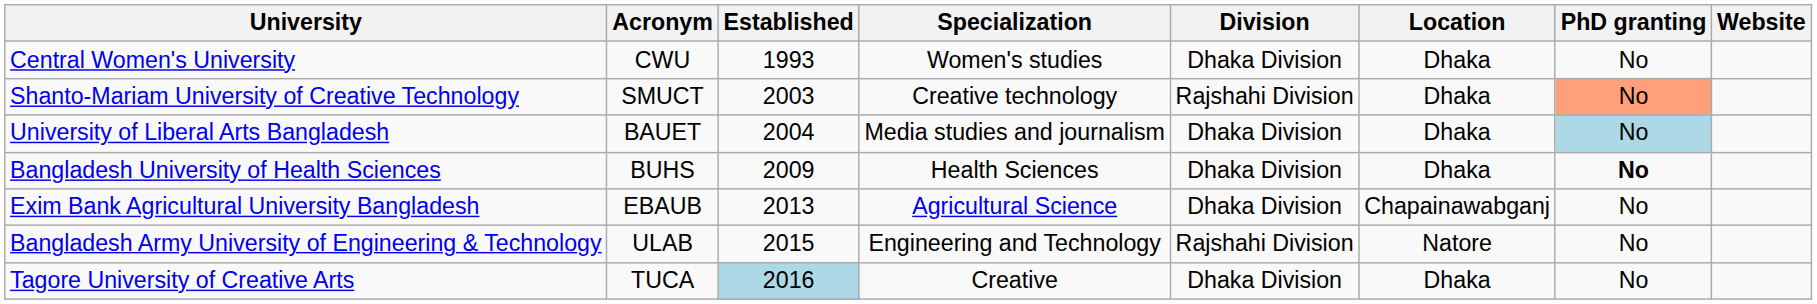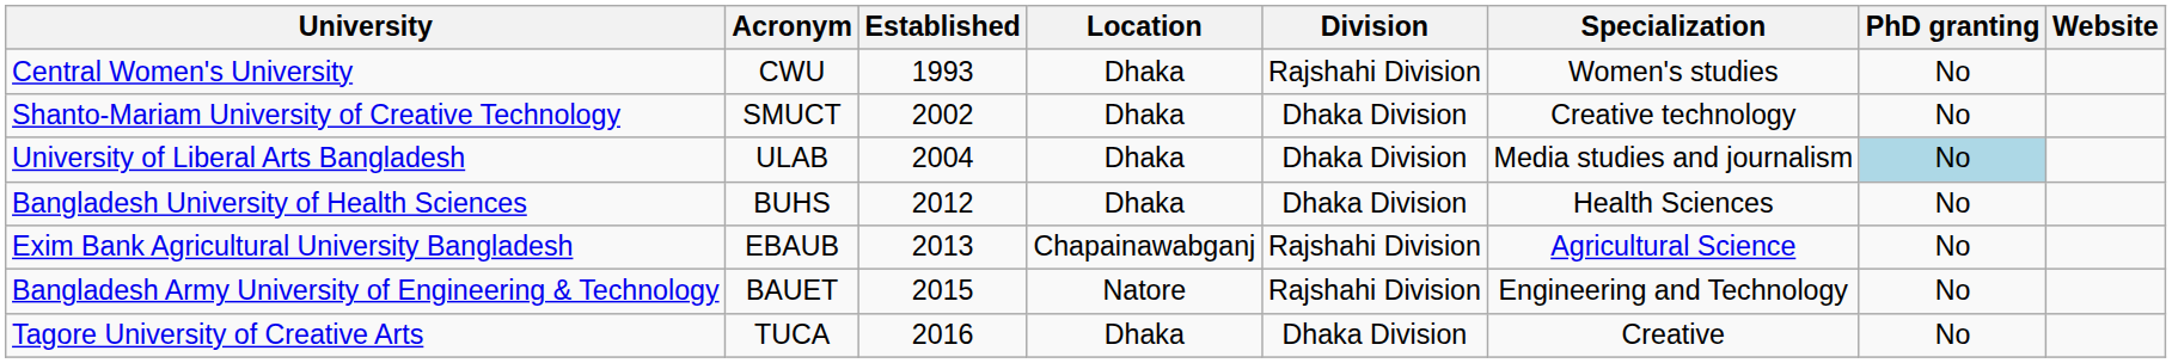columns swapped: Location <-> Specialization
Central Women's University | Division: Dhaka Division -> Rajshahi Division
Shanto-Mariam University of Creative Technology | Established: 2003 -> 2002
Shanto-Mariam University of Creative Technology | Division: Rajshahi Division -> Dhaka Division
Shanto-Mariam University of Creative Technology | PhD granting: lightsalmon background -> no background
University of Liberal Arts Bangladesh | Acronym: BAUET -> ULAB
Bangladesh University of Health Sciences | Established: 2009 -> 2012
Bangladesh University of Health Sciences | PhD granting: bold -> normal
Exim Bank Agricultural University Bangladesh | Division: Dhaka Division -> Rajshahi Division
Bangladesh Army University of Engineering & Technology | Acronym: ULAB -> BAUET
Tagore University of Creative Arts | Established: lightblue background -> no background
